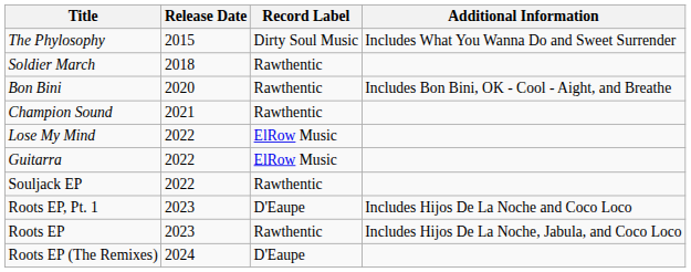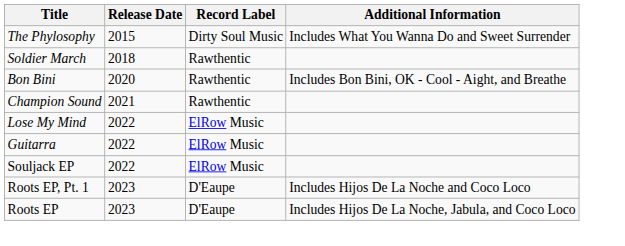Souljack EP | Record Label: Rawthentic -> ElRow Music
Roots EP | Record Label: Rawthentic -> D'Eaupe
- row: Roots EP (The Remixes) | 2024 | D'Eaupe
